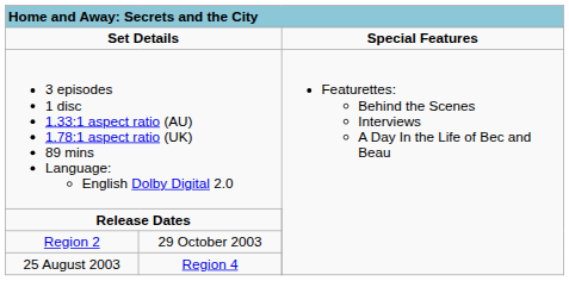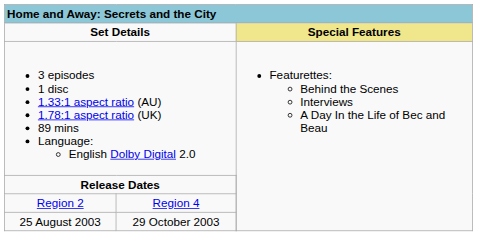Set Details | column 4: no background -> khaki background
Region 2 | column 2: 29 October 2003 -> Region 4
25 August 2003 | column 2: Region 4 -> 29 October 2003
